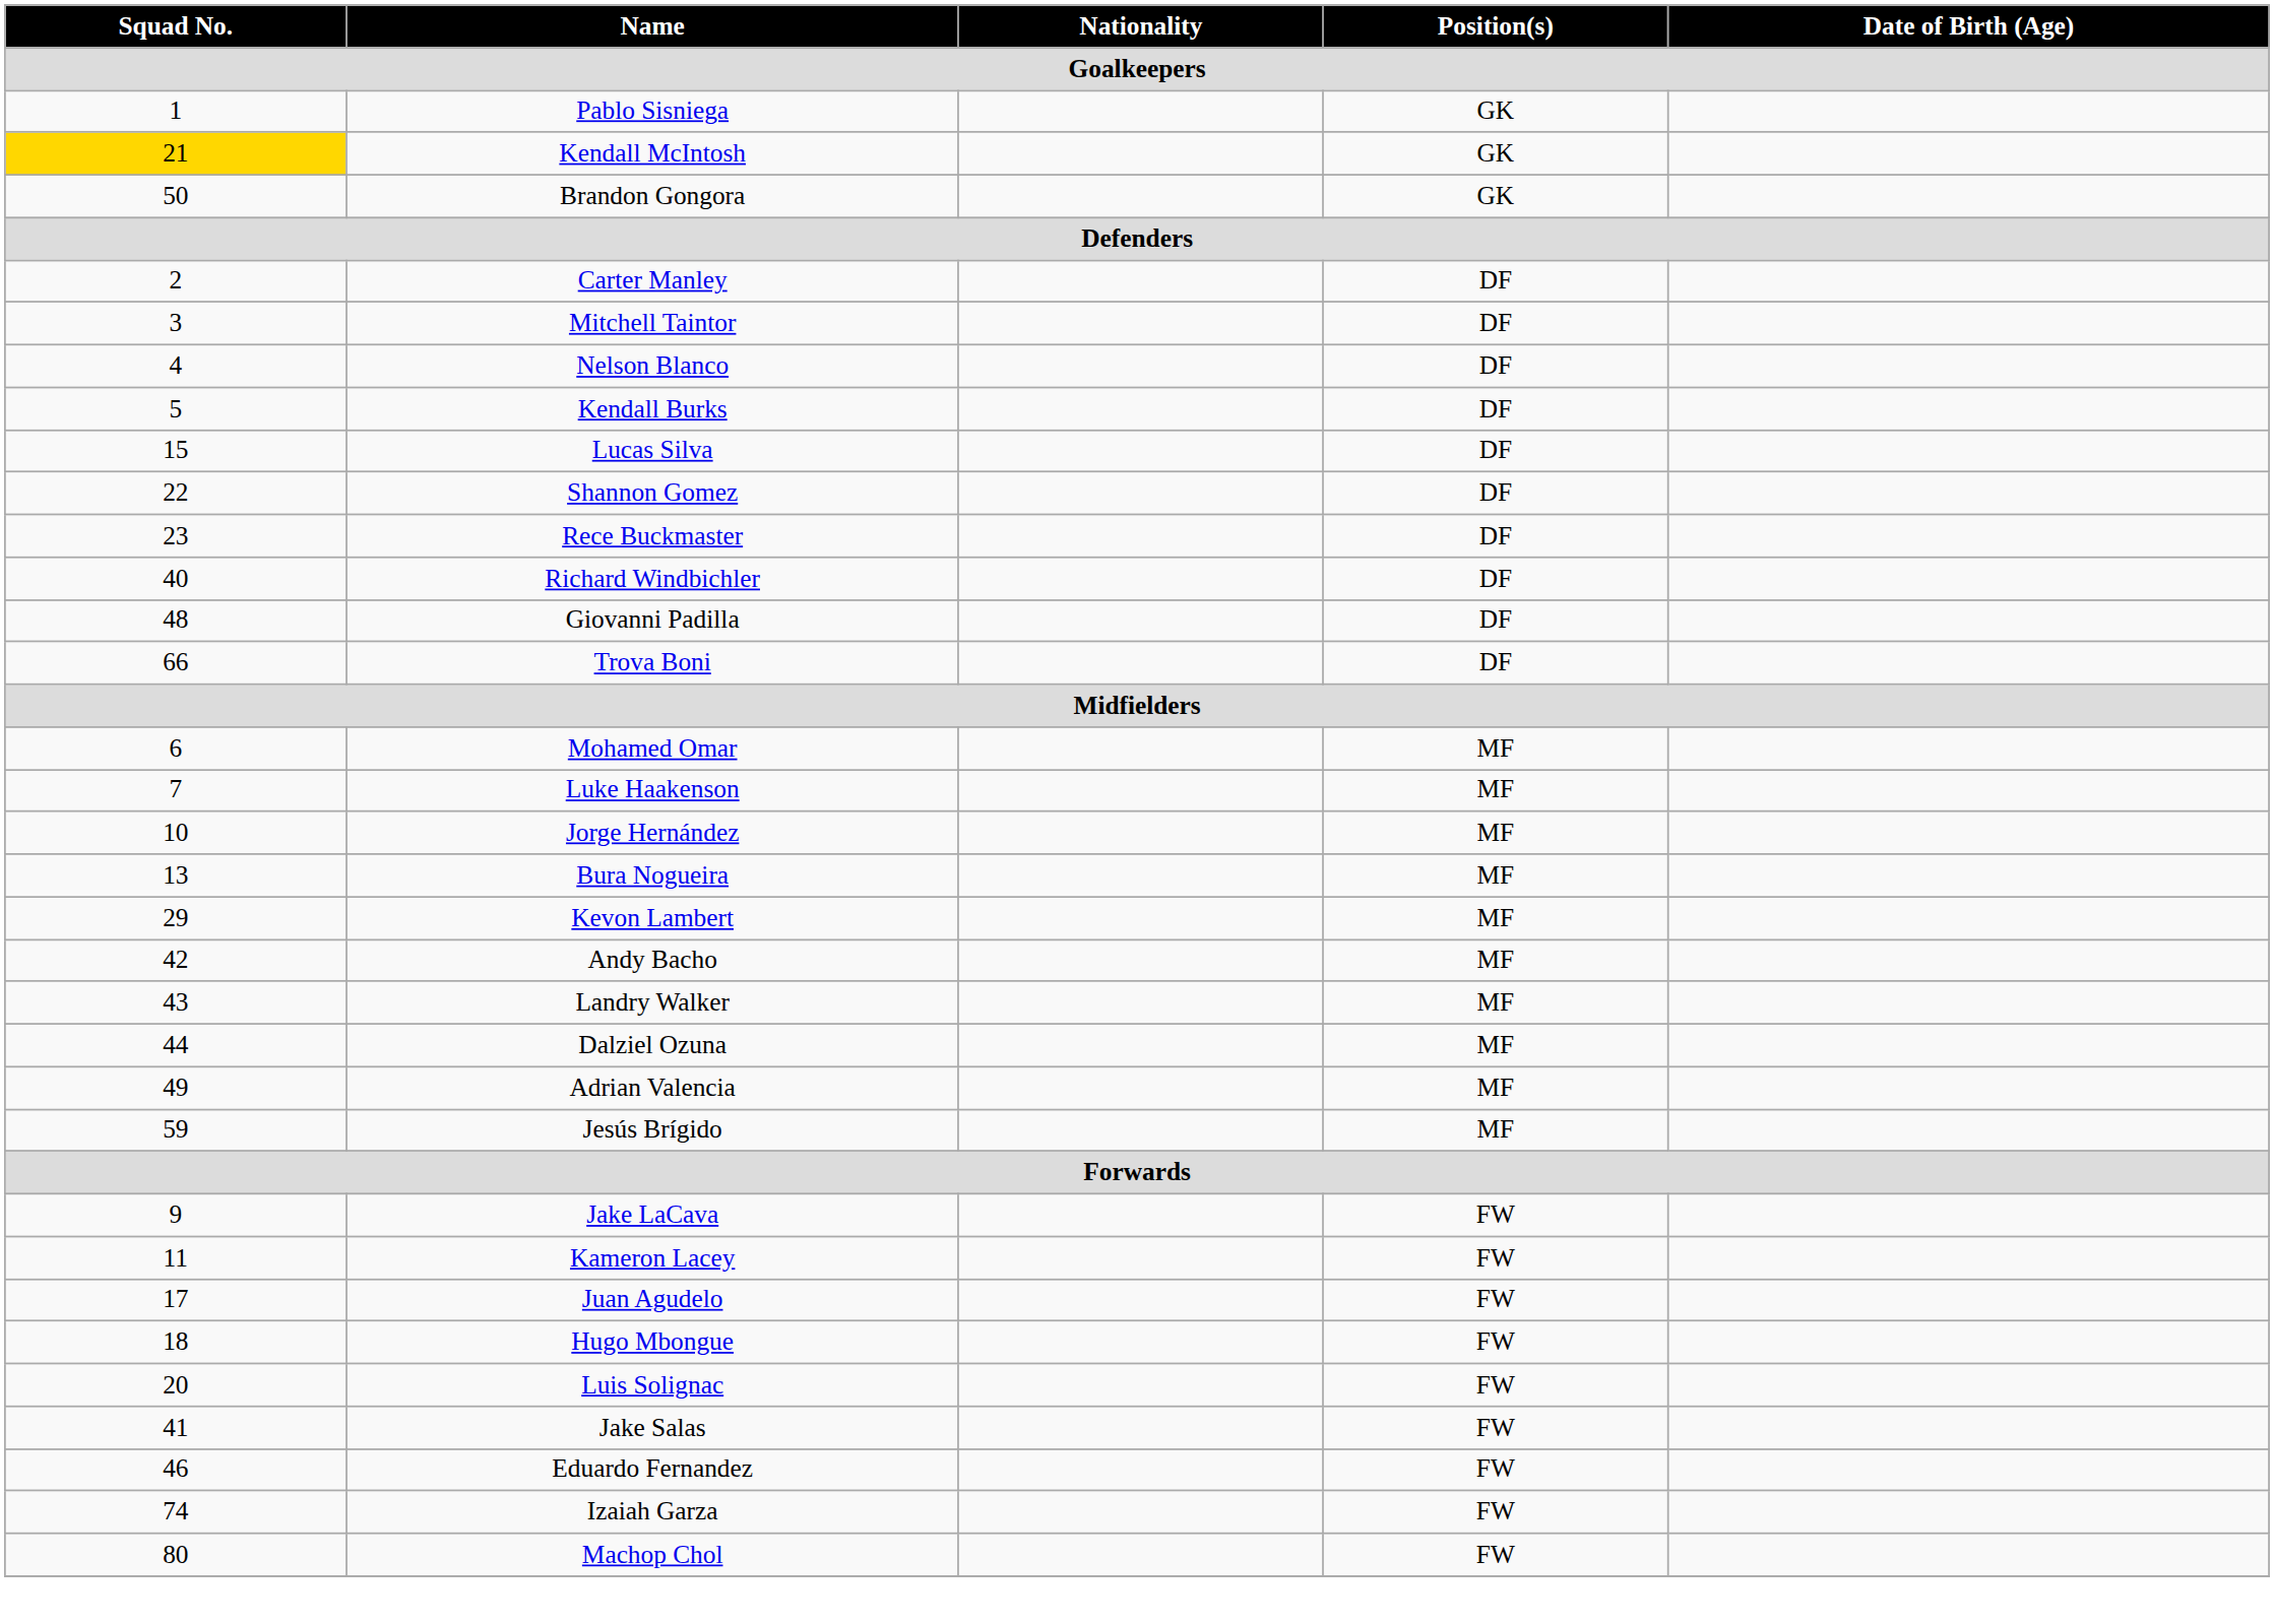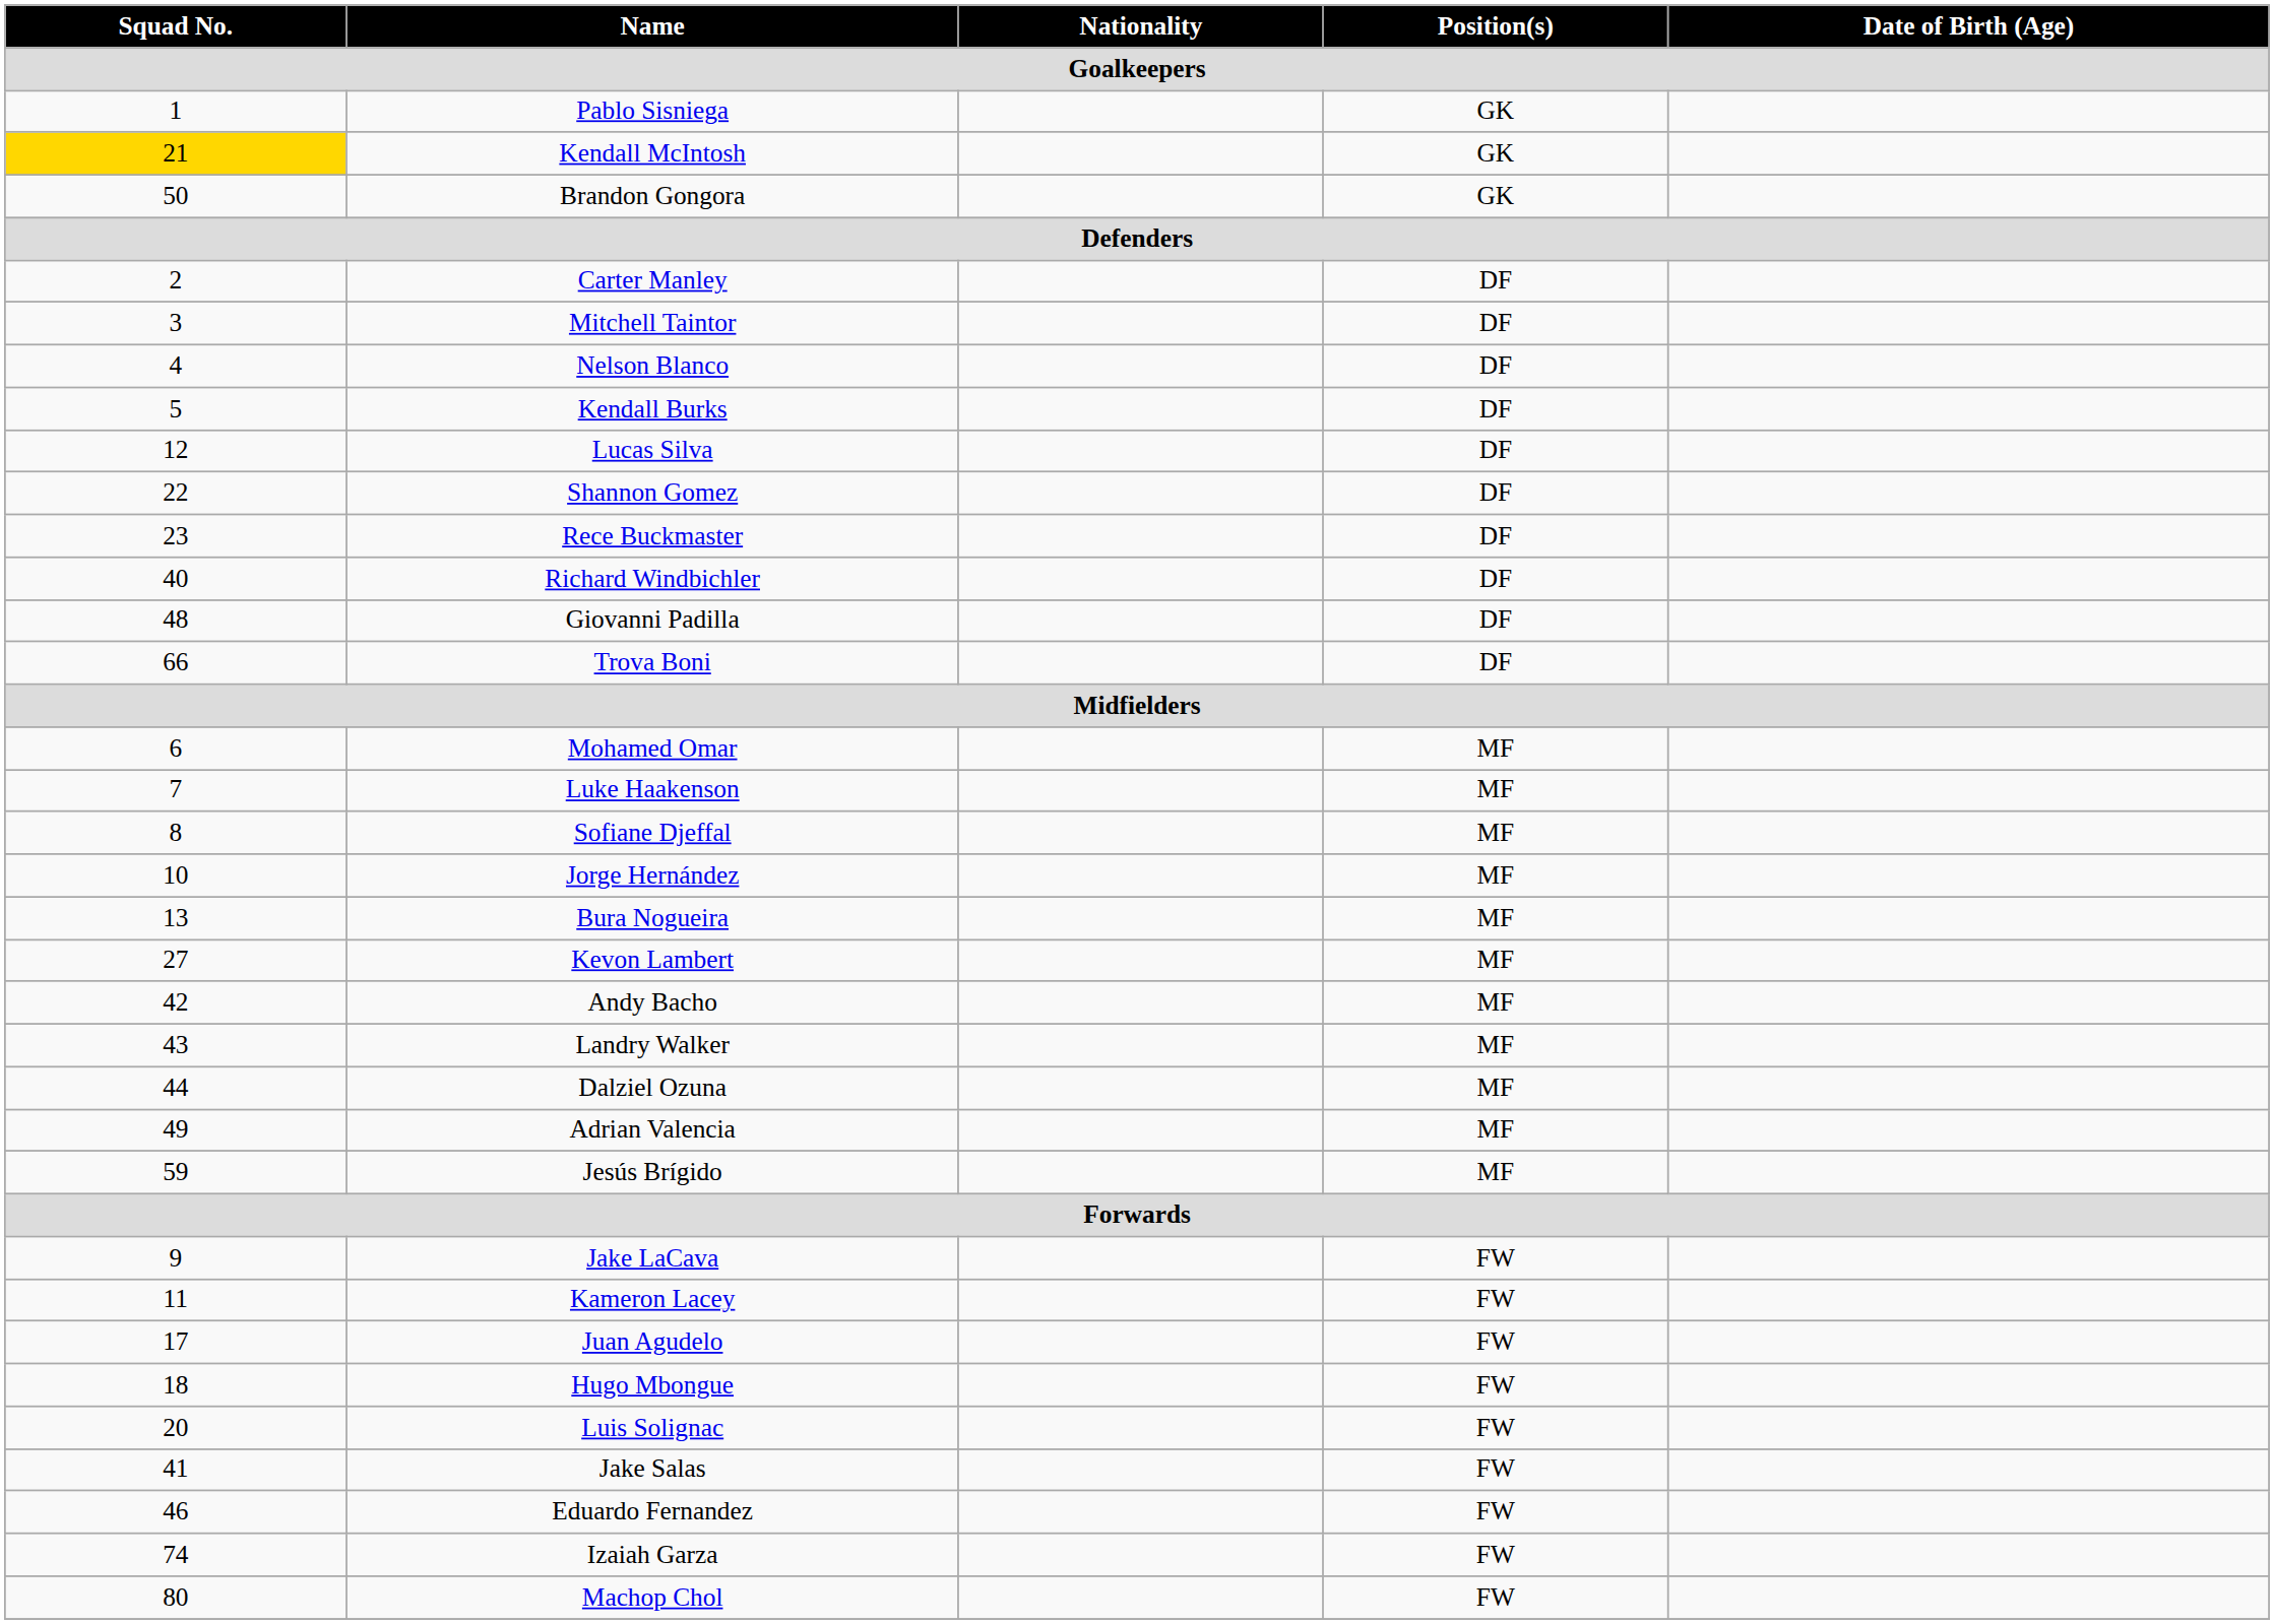Lucas Silva | Squad No.: 15 -> 12
+ row: 8 | Sofiane Djeffal | MF
Kevon Lambert | Squad No.: 29 -> 27
